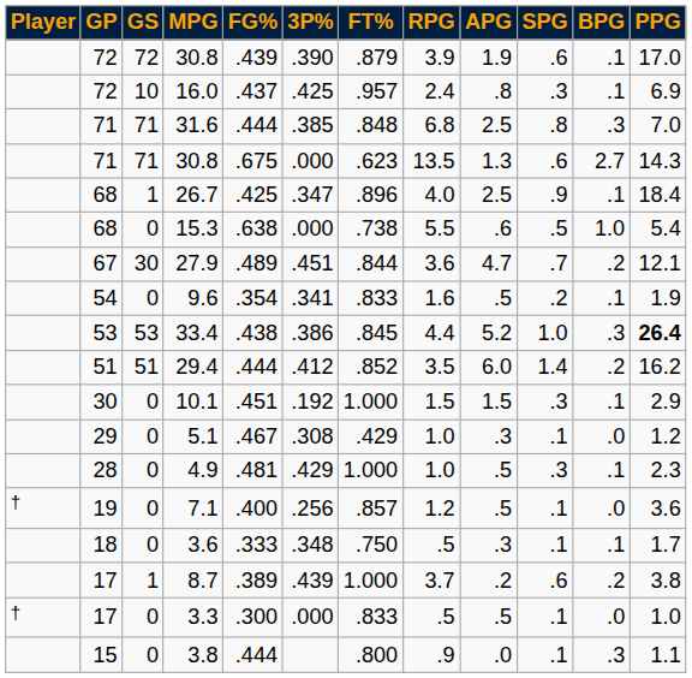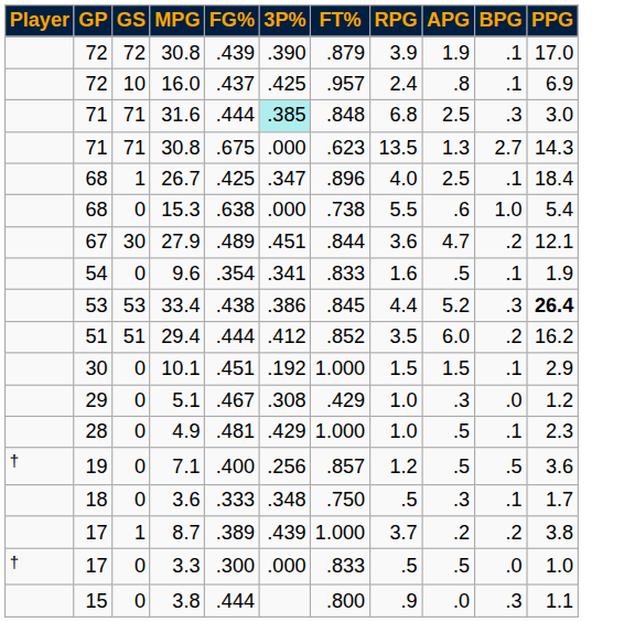- column: SPG | .6 | .3 | .8 | .6 | .9 | .5 | .7 | .2 | 1.0 | 1.4 | .3 | .1 | .3 | .1 | .1 | .6 | .1 | .1
31.6 | 3P%: no background -> paleturquoise background
31.6 | PPG: 7.0 -> 3.0
7.1 | BPG: .0 -> .5
